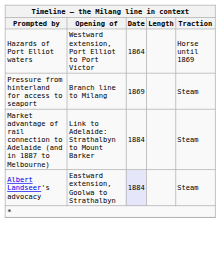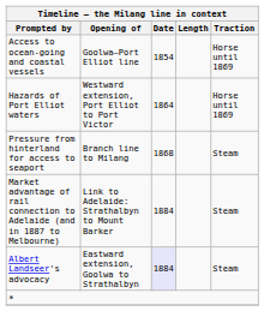+ row: Access to ocean-going and coastal vessels | Goolwa–Port Elliot line | 1854 | Horse until 1869
Pressure from hinterland for access to seaport | Date: 1869 -> 1868
